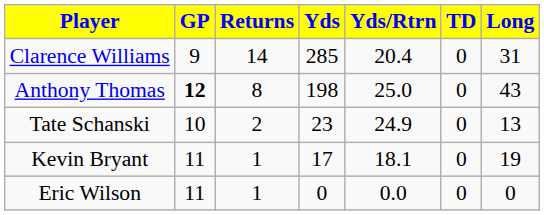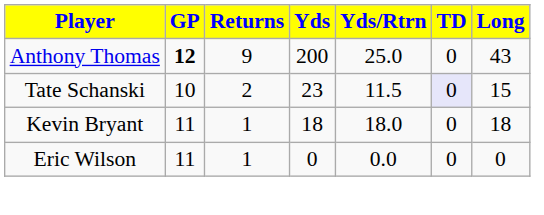- row: Clarence Williams | 9 | 14 | 285 | 20.4 | 0 | 31
Anthony Thomas | Returns: 8 -> 9
Anthony Thomas | Yds: 198 -> 200
Tate Schanski | Yds/Rtrn: 24.9 -> 11.5
Tate Schanski | TD: no background -> lavender background
Tate Schanski | Long: 13 -> 15
Kevin Bryant | Yds: 17 -> 18
Kevin Bryant | Yds/Rtrn: 18.1 -> 18.0
Kevin Bryant | Long: 19 -> 18
